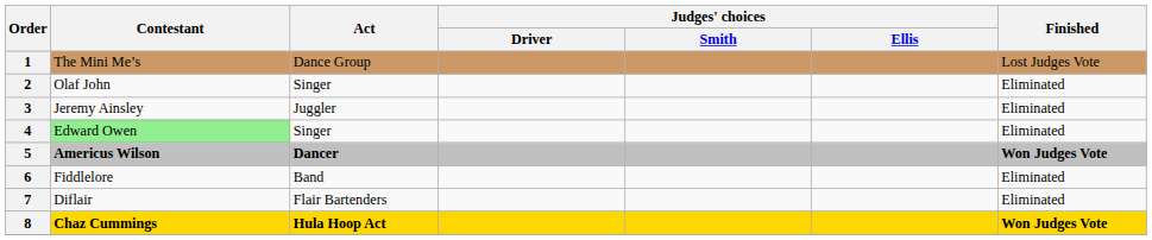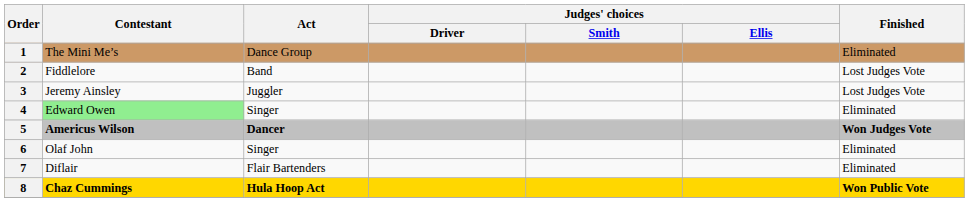1 | Finished: Lost Judges Vote -> Eliminated
2 | Contestant: Olaf John -> Fiddlelore
2 | Act: Singer -> Band
2 | Finished: Eliminated -> Lost Judges Vote
3 | Finished: Eliminated -> Lost Judges Vote
6 | Contestant: Fiddlelore -> Olaf John
6 | Act: Band -> Singer
8 | Finished: Won Judges Vote -> Won Public Vote
